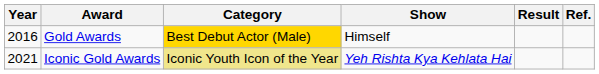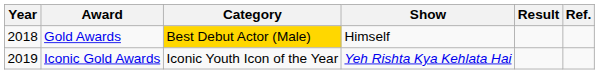Gold Awards | Year: 2016 -> 2018
Iconic Gold Awards | Year: 2021 -> 2019
Iconic Gold Awards | Category: khaki background -> no background
